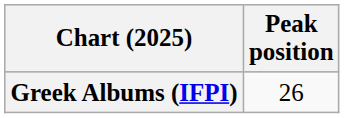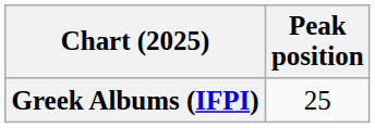Greek Albums (IFPI) | Peak position: 26 -> 25
